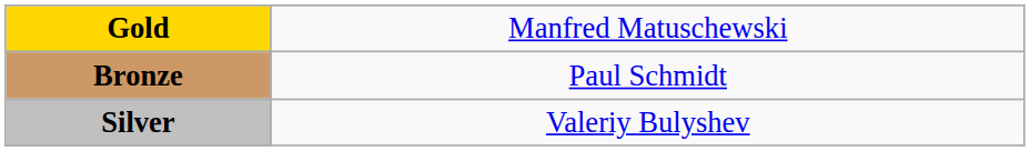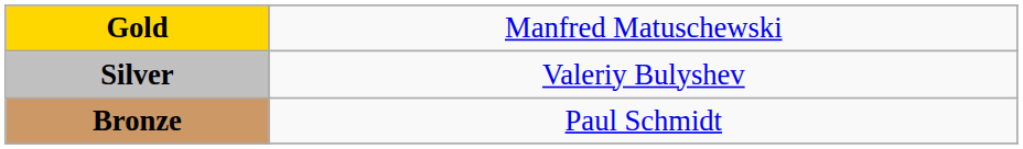rows swapped: Silver <-> Bronze
